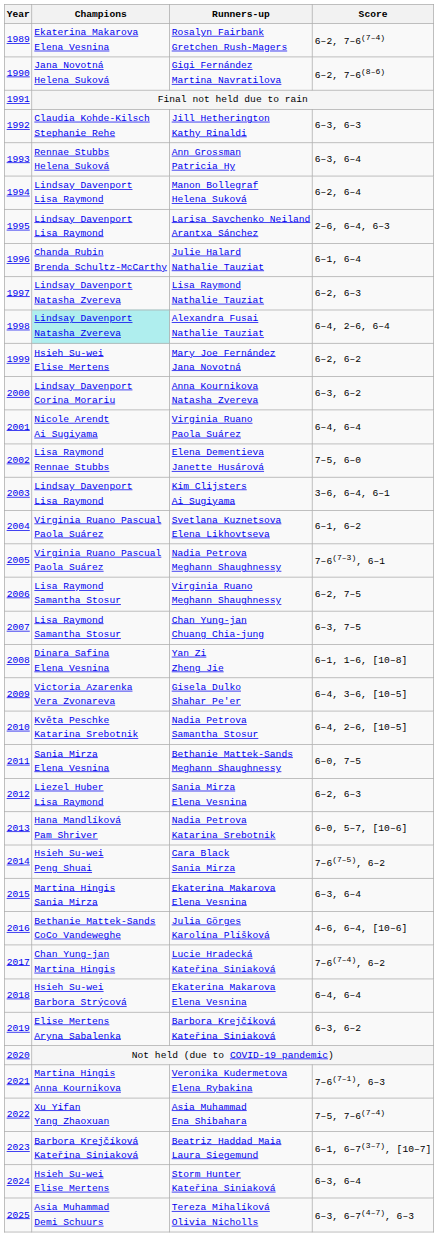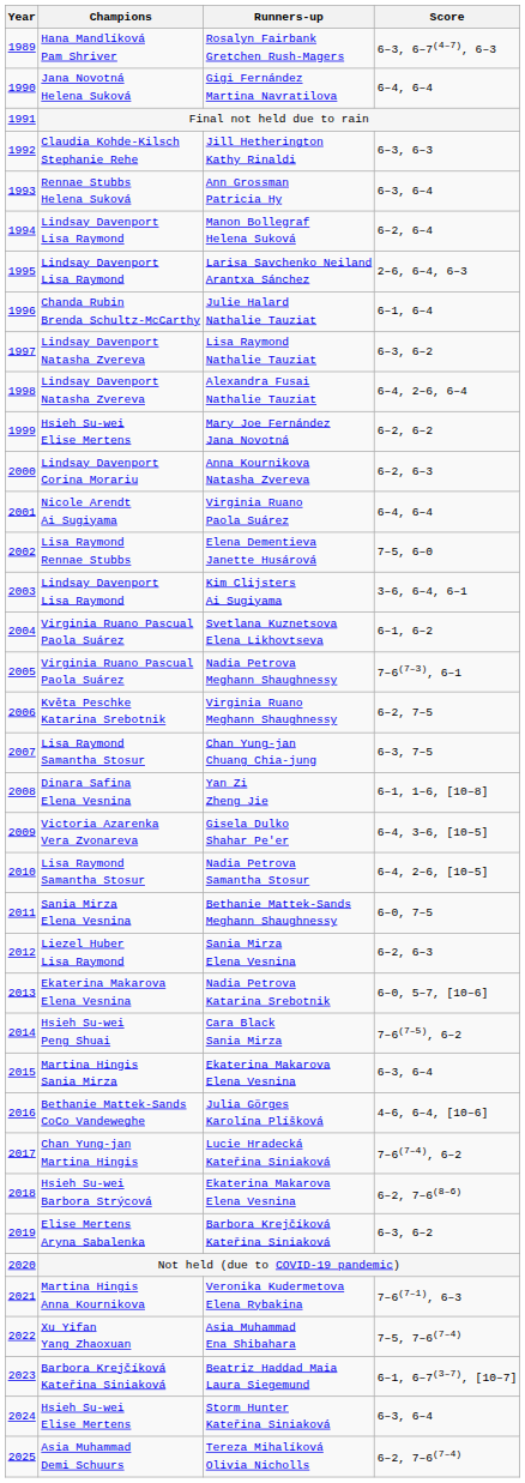Rosalyn Fairbank Gretchen Rush-Magers | Champions: Ekaterina Makarova Elena Vesnina -> Hana Mandlíková Pam Shriver
Rosalyn Fairbank Gretchen Rush-Magers | Score: 6–2, 7–6(7–4) -> 6–3, 6–7(4–7), 6–3
Gigi Fernández Martina Navratilova | Score: 6–2, 7–6(8–6) -> 6–4, 6–4
Lisa Raymond Nathalie Tauziat | Score: 6–2, 6–3 -> 6–3, 6–2
Alexandra Fusai Nathalie Tauziat | Champions: paleturquoise background -> no background
Anna Kournikova Natasha Zvereva | Score: 6–3, 6–2 -> 6–2, 6–3
Virginia Ruano Meghann Shaughnessy | Champions: Lisa Raymond Samantha Stosur -> Květa Peschke Katarina Srebotnik
Nadia Petrova Samantha Stosur | Champions: Květa Peschke Katarina Srebotnik -> Lisa Raymond Samantha Stosur
Nadia Petrova Katarina Srebotnik | Champions: Hana Mandlíková Pam Shriver -> Ekaterina Makarova Elena Vesnina
2018 / Ekaterina Makarova Elena Vesnina | Score: 6–4, 6–4 -> 6–2, 7–6(8–6)
Tereza Mihalíková Olivia Nicholls | Score: 6–3, 6–7(4–7), 6–3 -> 6–2, 7–6(7–4)
